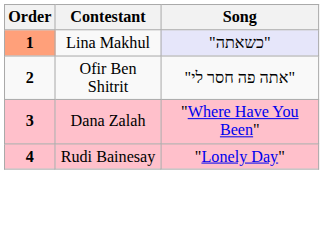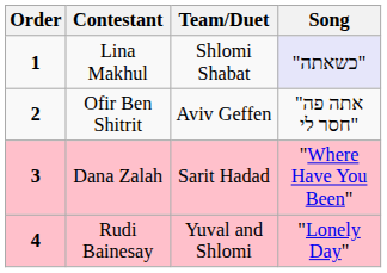+ column: Team/Duet | Shlomi Shabat | Aviv Geffen | Sarit Hadad | Yuval and Shlomi
Lina Makhul | Order: lightsalmon background -> no background
